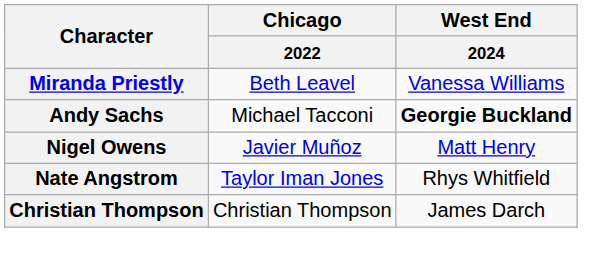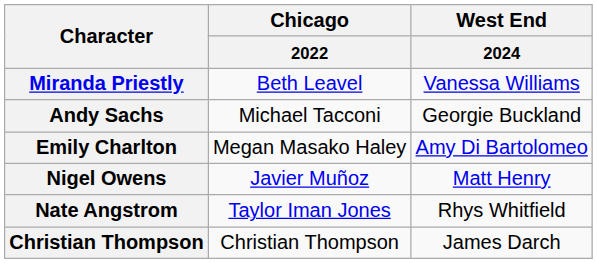Andy Sachs | West End / 2024: bold -> normal
+ row: Emily Charlton | Megan Masako Haley | Amy Di Bartolomeo
